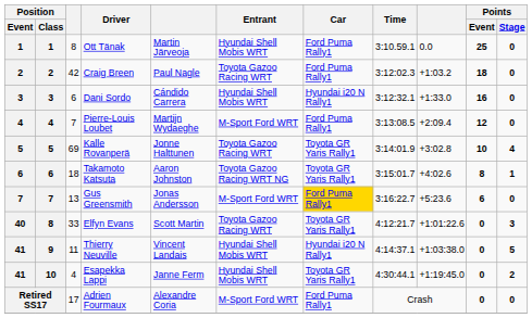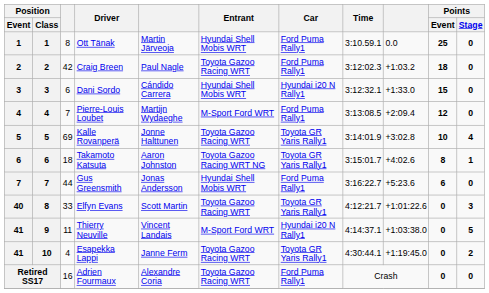Dani Sordo | Points / Event: 16 -> 15
Gus Greensmith | column 3: 13 -> 44
Gus Greensmith | Entrant: M-Sport Ford WRT -> Hyundai Shell Mobis WRT
Gus Greensmith | Car: gold background -> no background
Thierry Neuville | Entrant: Hyundai Shell Mobis WRT -> M-Sport Ford WRT
Esapekka Lappi | Entrant: Hyundai Shell Mobis WRT -> Toyota Gazoo Racing WRT
Adrien Fourmaux | column 3: 17 -> 16
Adrien Fourmaux | Entrant: M-Sport Ford WRT -> Toyota Gazoo Racing WRT
